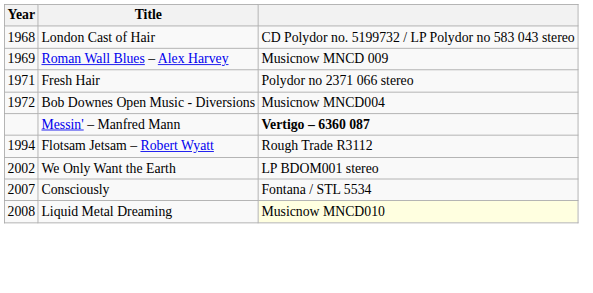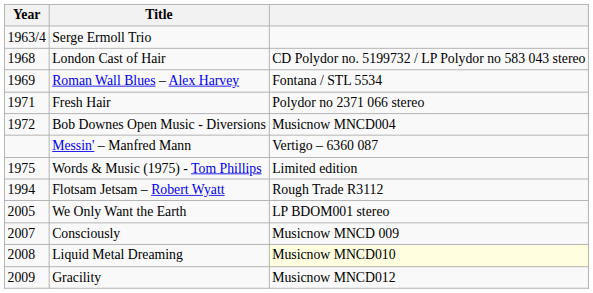+ row: 1963/4 | Serge Ermoll Trio
Roman Wall Blues – Alex Harvey | column 3: Musicnow MNCD 009 -> Fontana / STL 5534
Messin' – Manfred Mann | column 3: bold -> normal
+ row: 1975 | Words & Music (1975) - Tom Phillips | Limited edition
We Only Want the Earth | Year: 2002 -> 2005
Consciously | column 3: Fontana / STL 5534 -> Musicnow MNCD 009
+ row: 2009 | Gracility | Musicnow MNCD012
